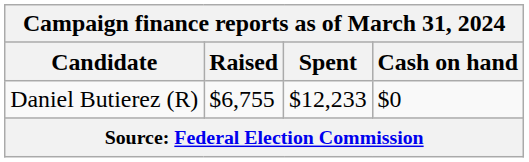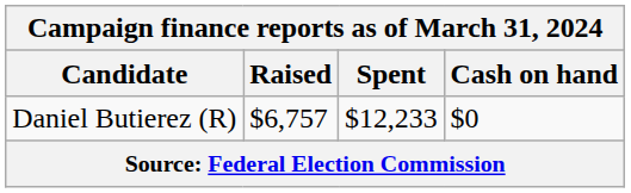Daniel Butierez (R) | Raised: $6,755 -> $6,757
